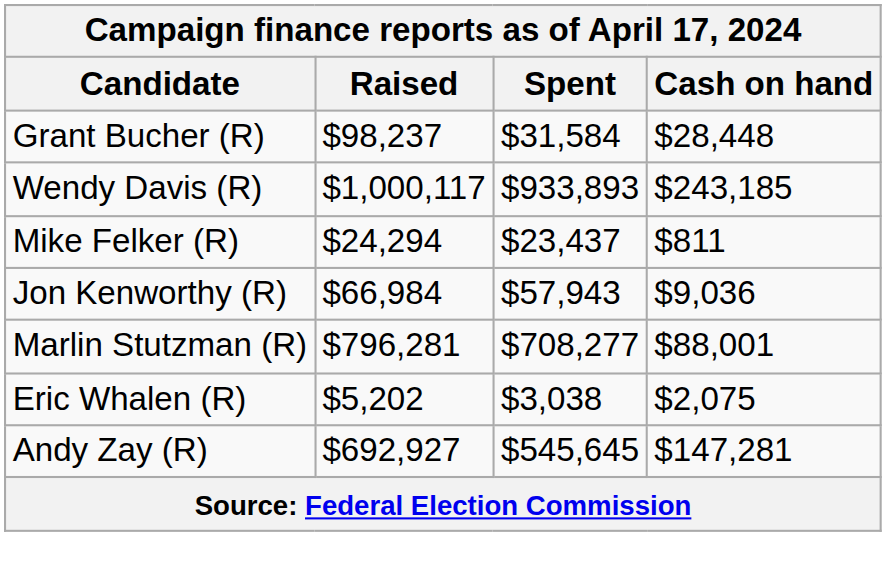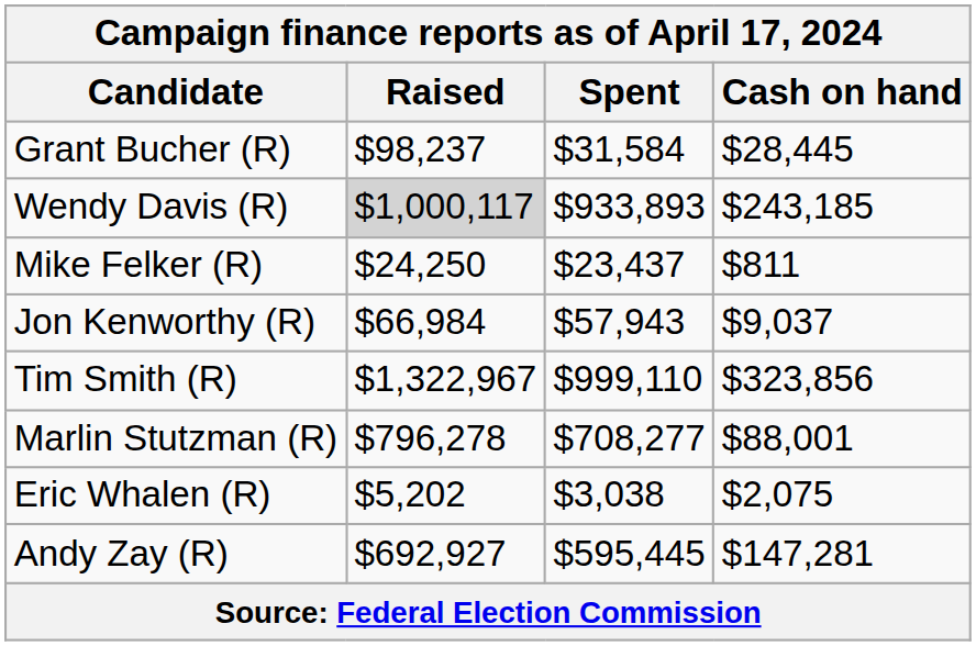Grant Bucher (R) | Cash on hand: $28,448 -> $28,445
Wendy Davis (R) | Raised: no background -> lightgrey background
Mike Felker (R) | Raised: $24,294 -> $24,250
Jon Kenworthy (R) | Cash on hand: $9,036 -> $9,037
+ row: Tim Smith (R) | $1,322,967 | $999,110 | $323,856
Marlin Stutzman (R) | Raised: $796,281 -> $796,278
Andy Zay (R) | Spent: $545,645 -> $595,445
